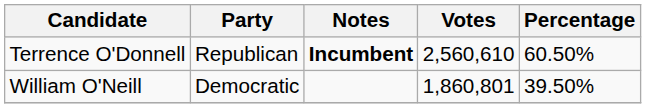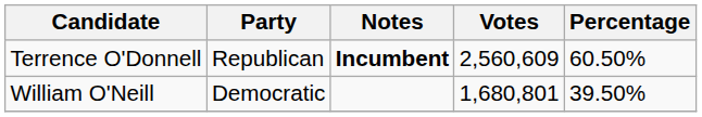Terrence O'Donnell | Votes: 2,560,610 -> 2,560,609
William O'Neill | Votes: 1,860,801 -> 1,680,801
